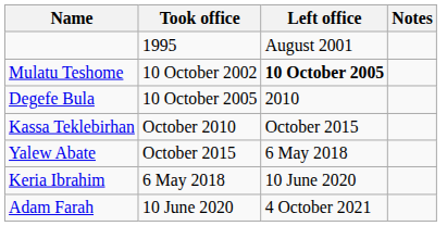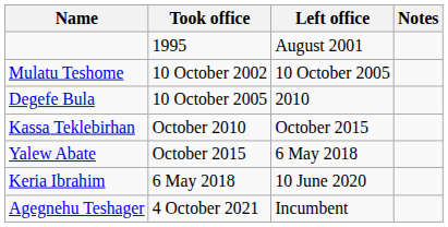Mulatu Teshome | Left office: bold -> normal
- row: Adam Farah | 10 June 2020 | 4 October 2021
+ row: Agegnehu Teshager | 4 October 2021 | Incumbent
